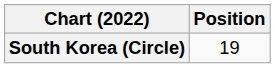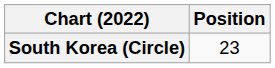South Korea (Circle) | Position: 19 -> 23
